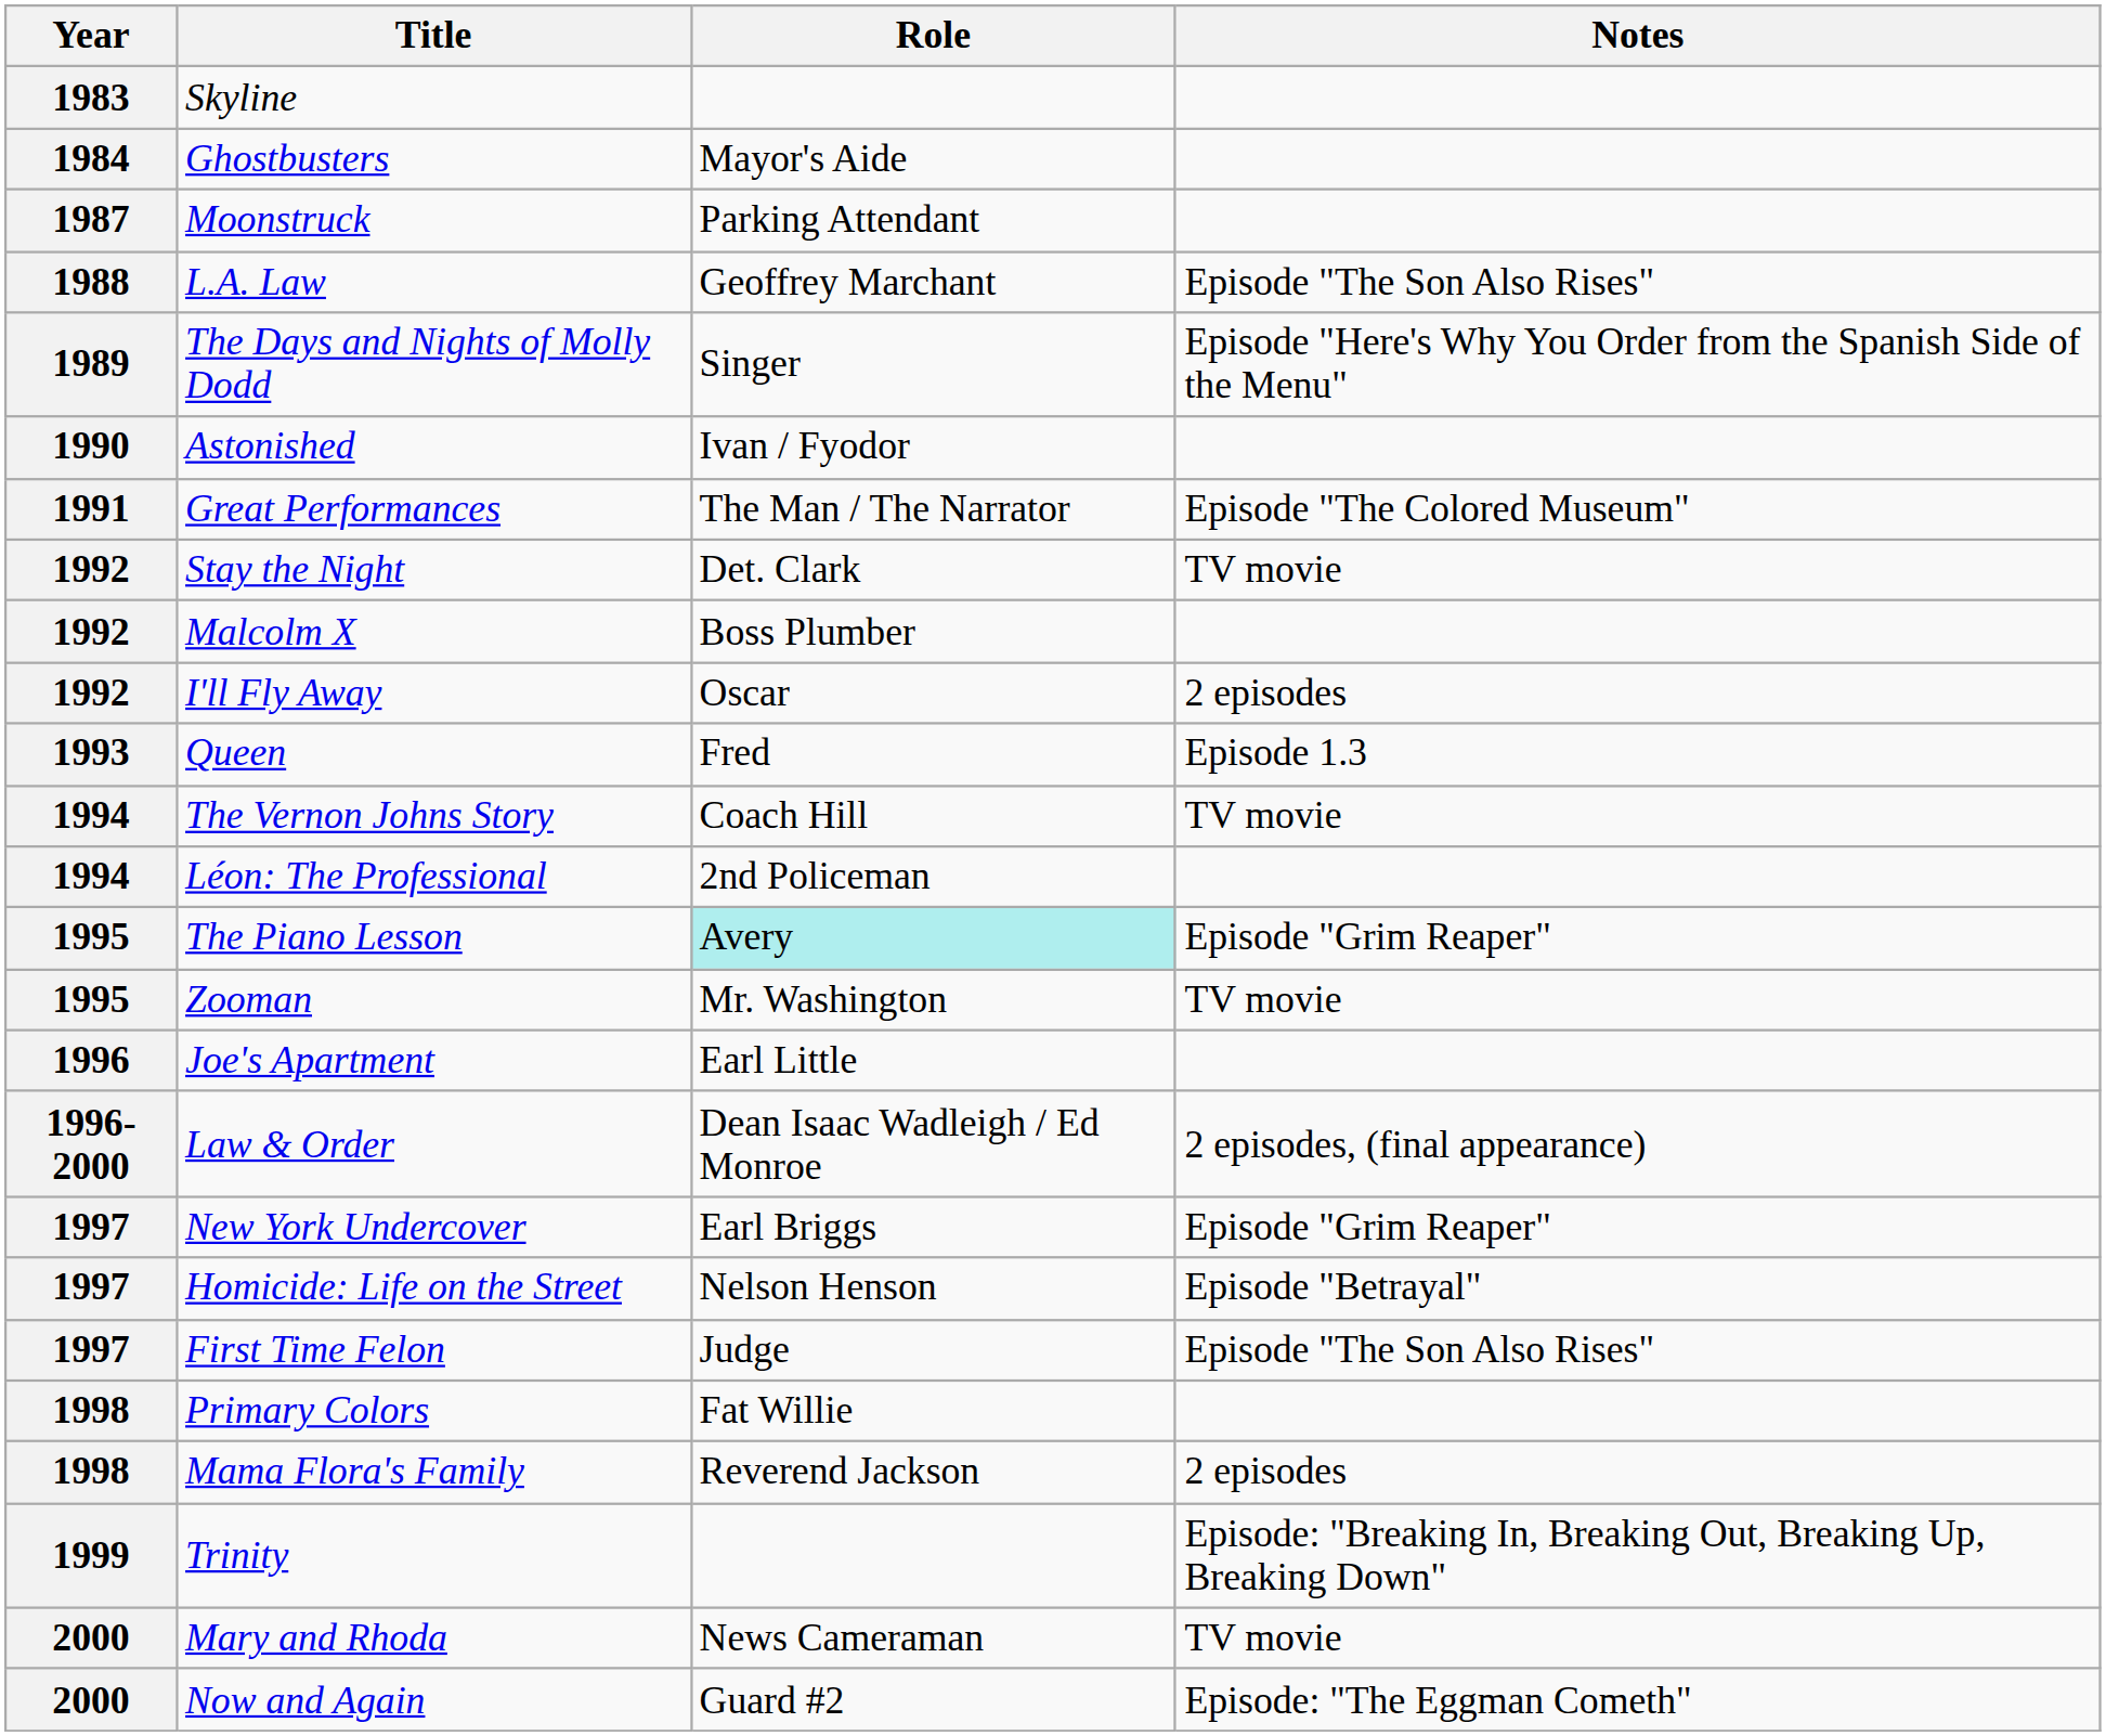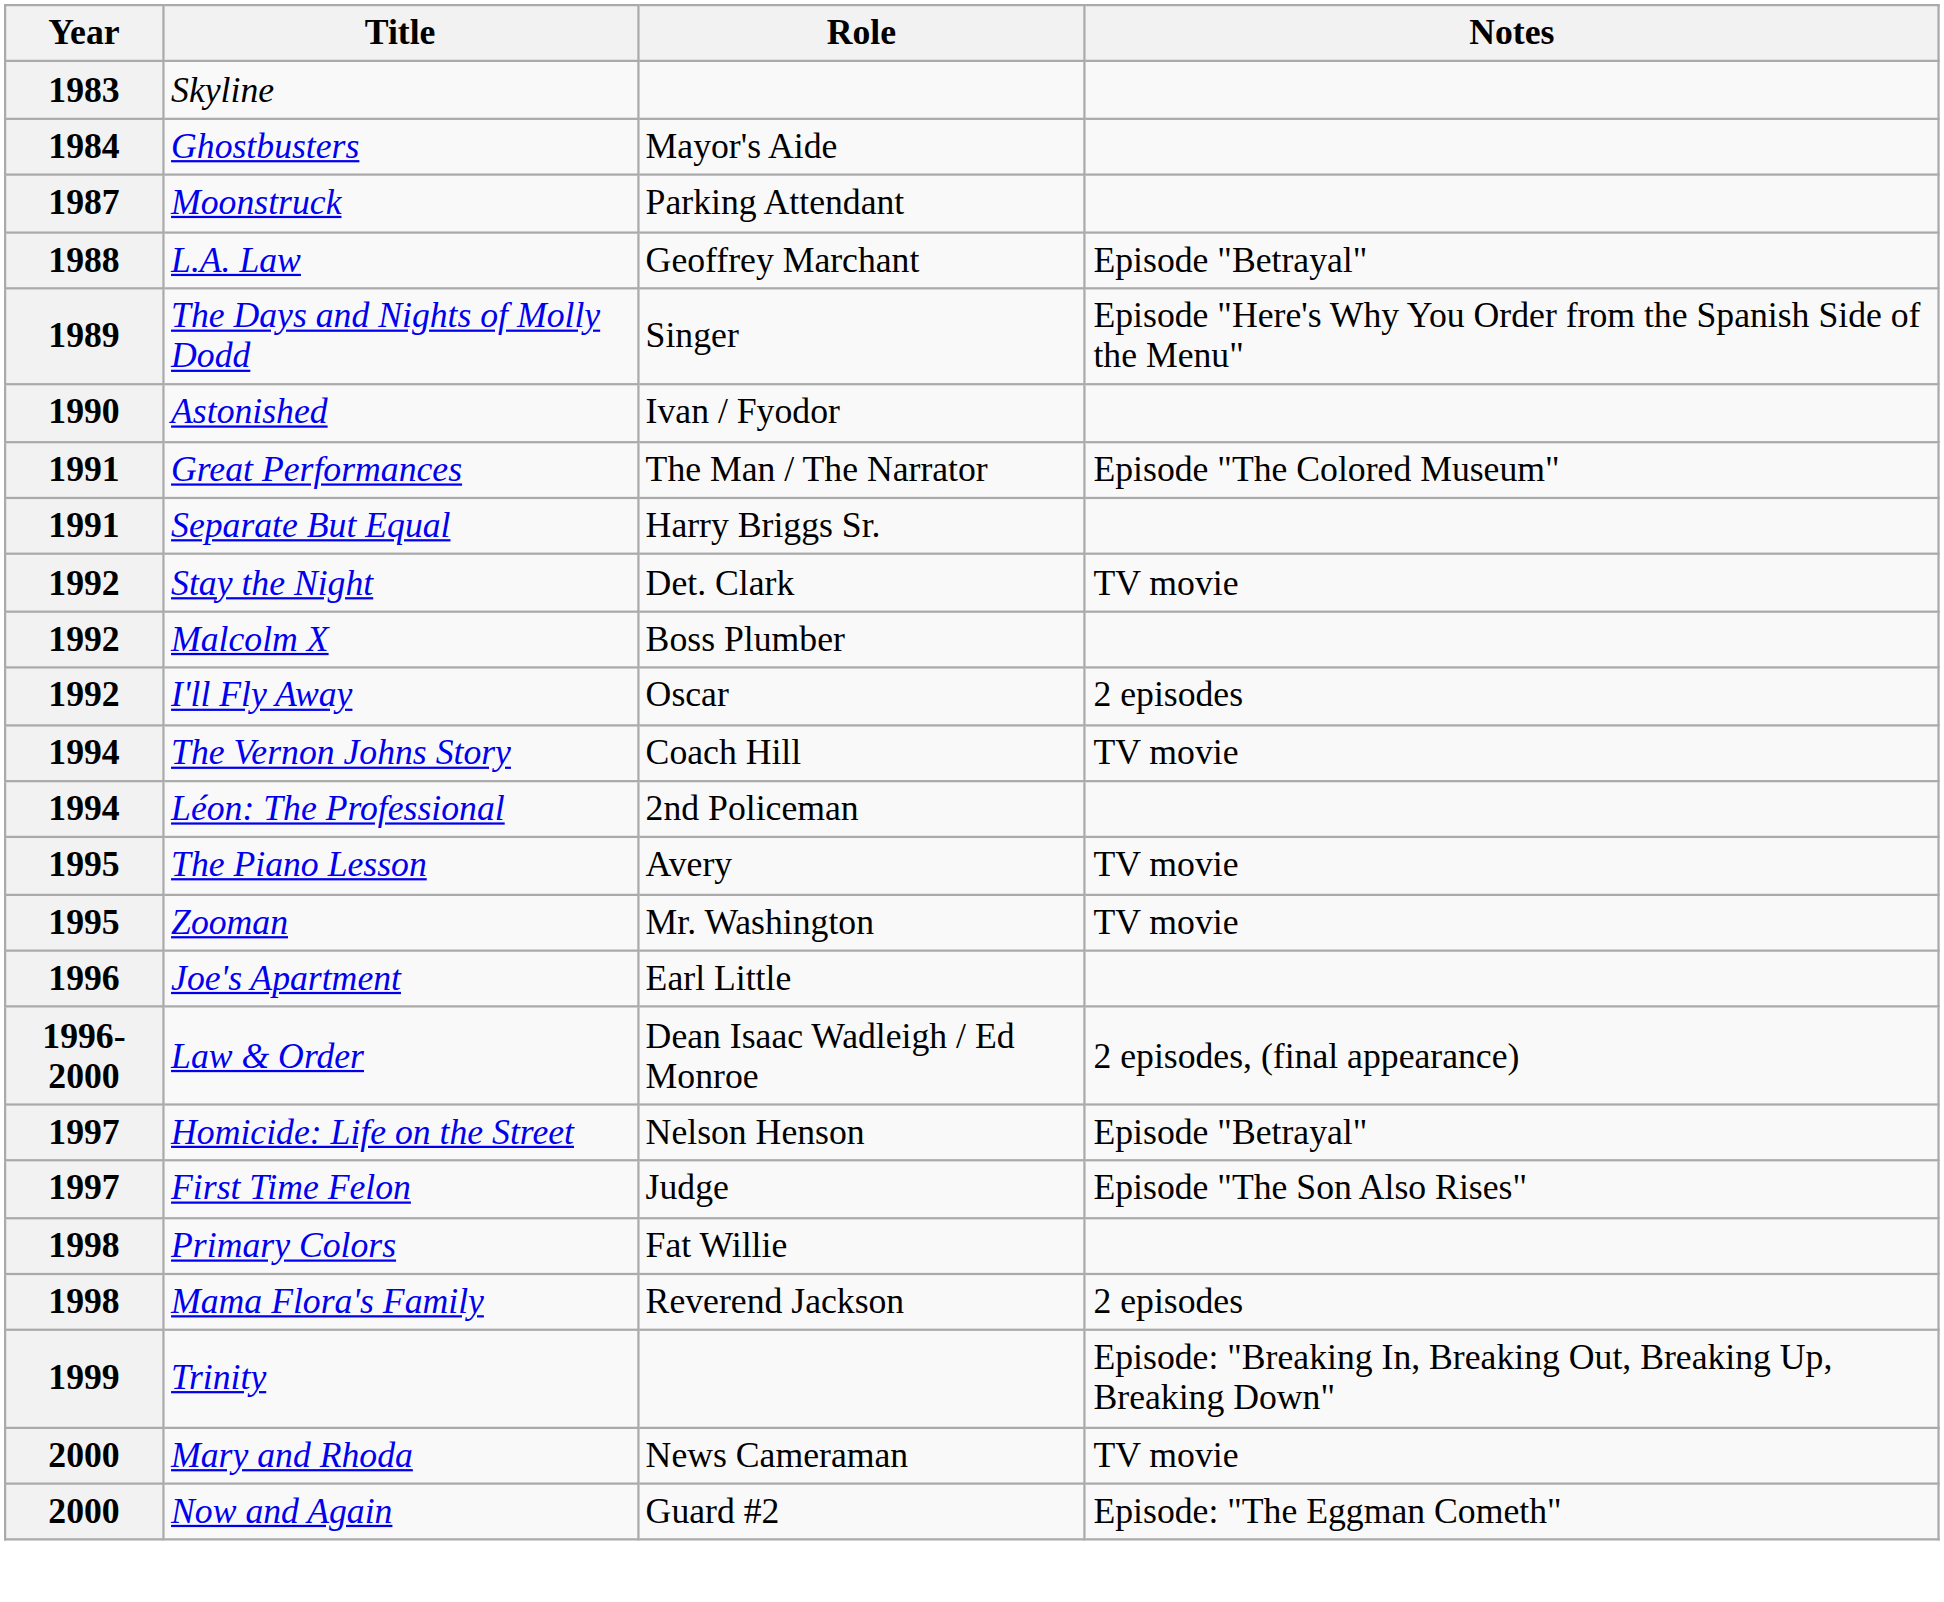L.A. Law | Notes: Episode "The Son Also Rises" -> Episode "Betrayal"
+ row: 1991 | Separate But Equal | Harry Briggs Sr.
- row: 1993 | Queen | Fred | Episode 1.3
The Piano Lesson | Role: paleturquoise background -> no background
The Piano Lesson | Notes: Episode "Grim Reaper" -> TV movie
- row: 1997 | New York Undercover | Earl Briggs | Episode "Grim Reaper"
